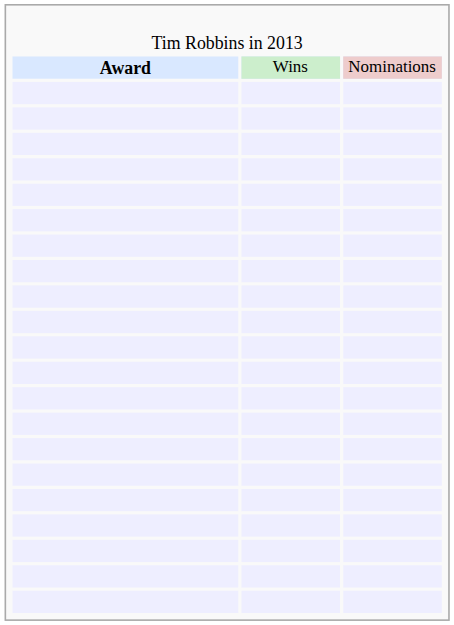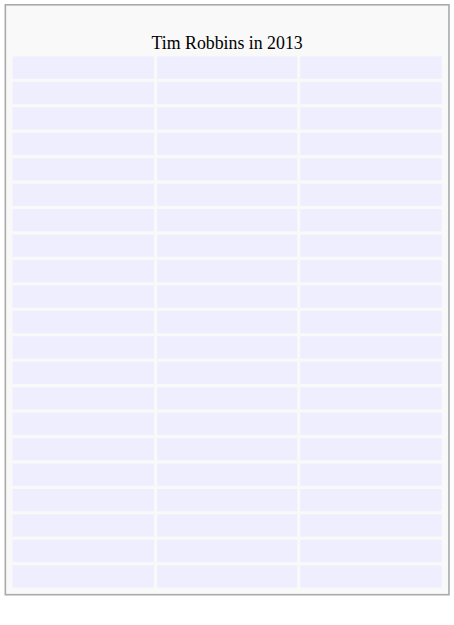- row: Award | Wins | Nominations
